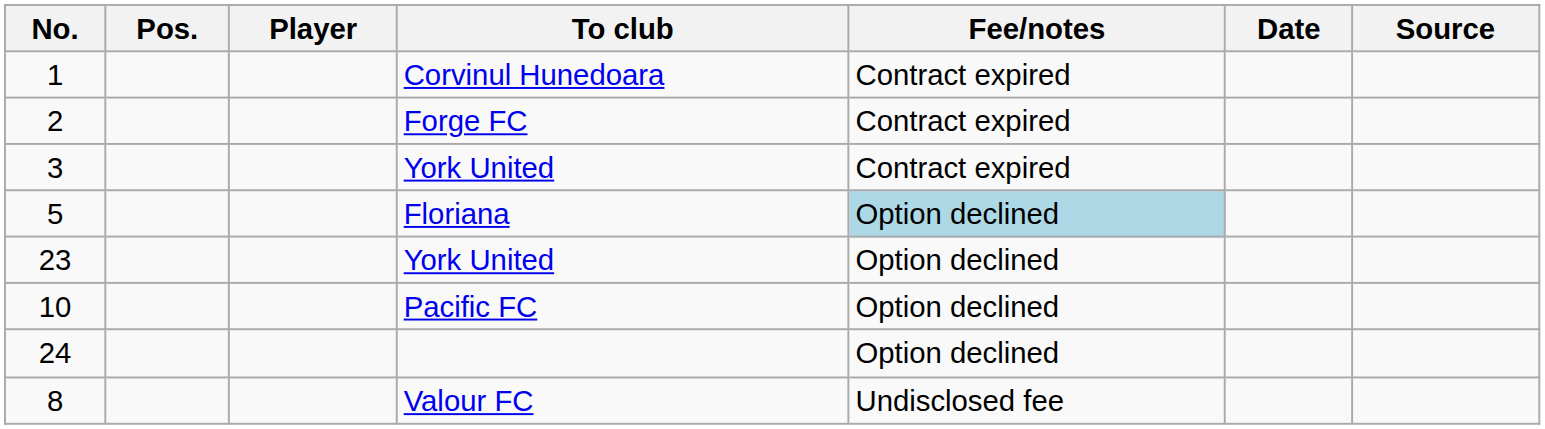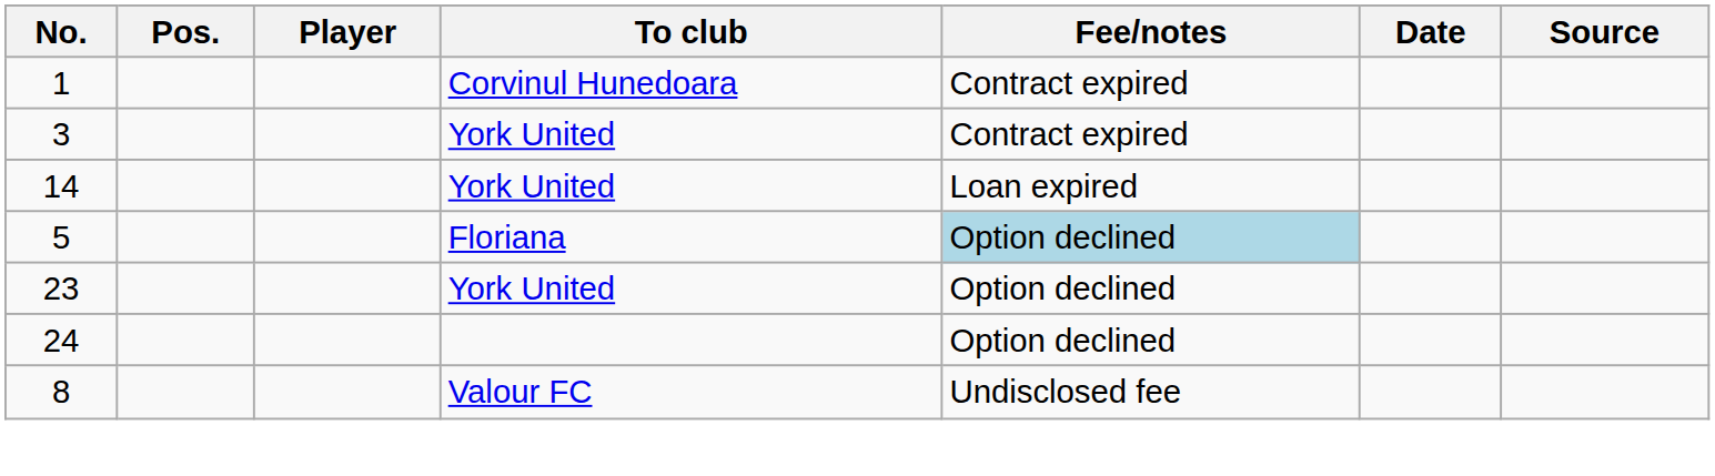- row: 2 | Forge FC | Contract expired
+ row: 14 | York United | Loan expired
- row: 10 | Pacific FC | Option declined
